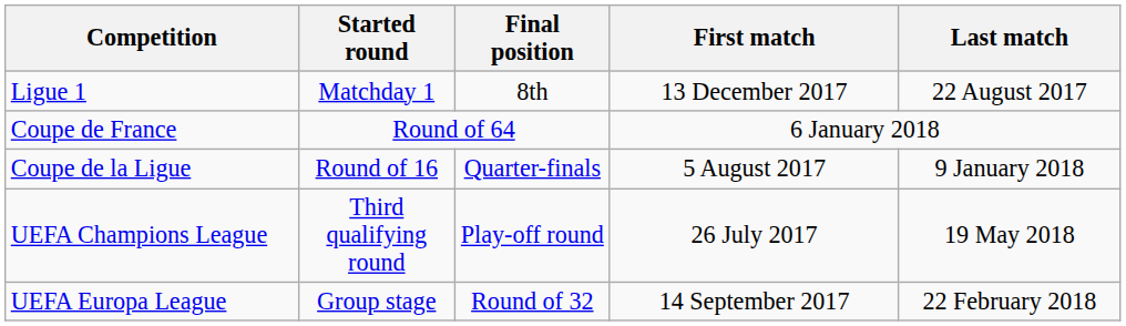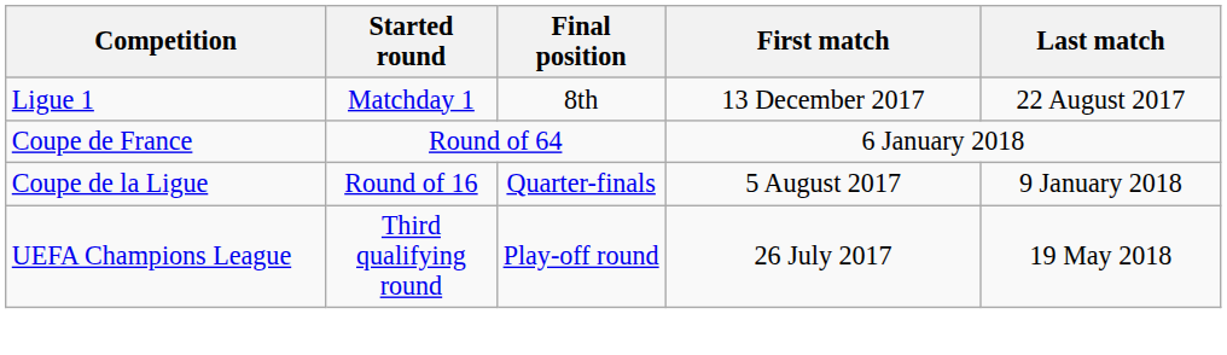- row: UEFA Europa League | Group stage | Round of 32 | 14 September 2017 | 22 February 2018
